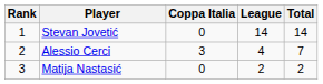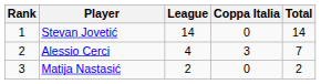columns swapped: League <-> Coppa Italia
